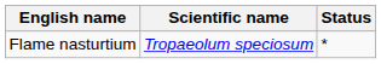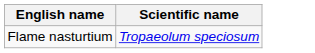- column: Status | *
